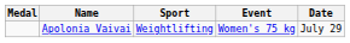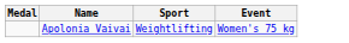- column: Date | July 29
